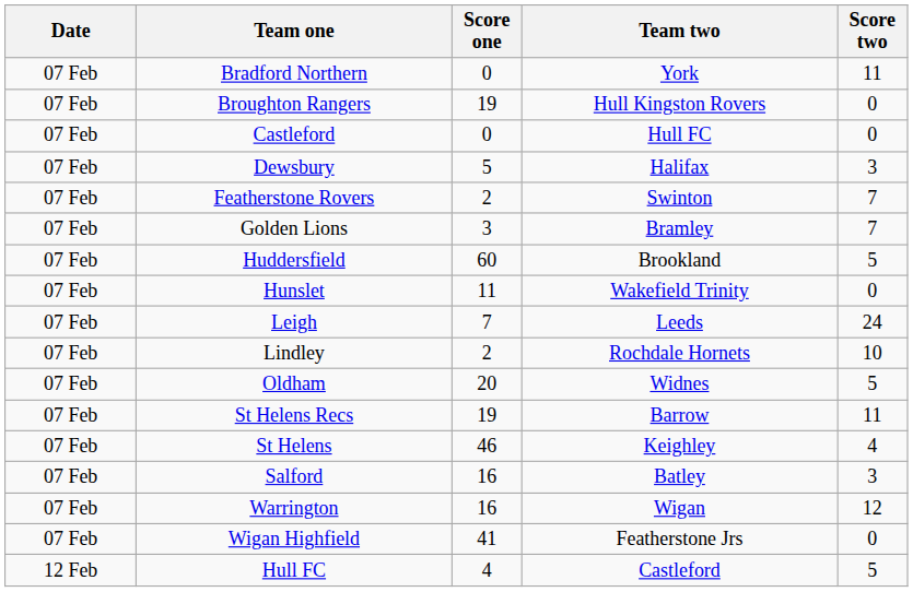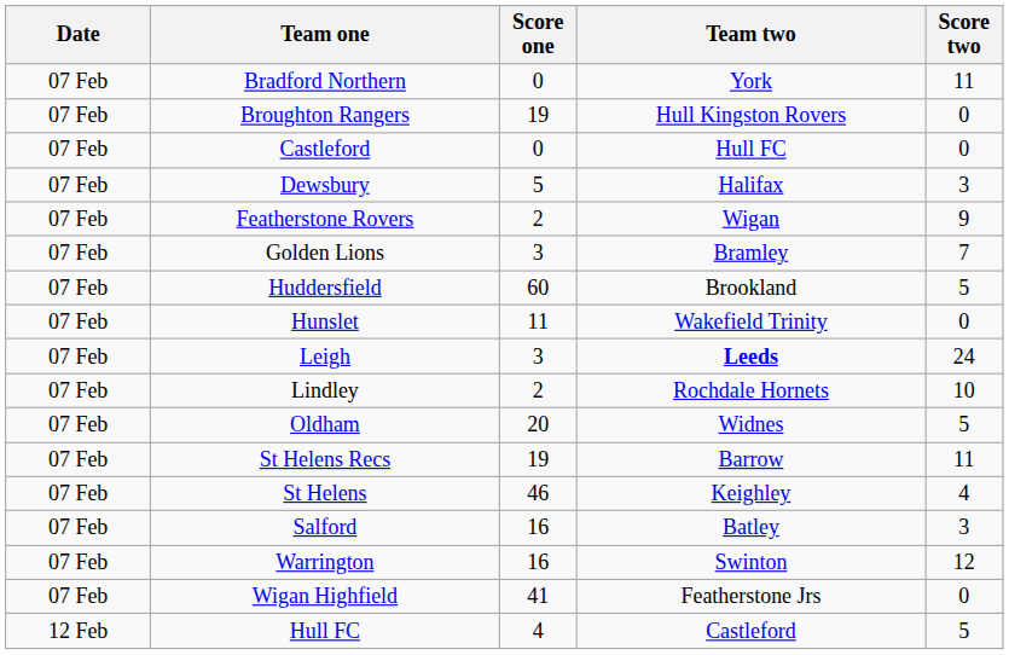Featherstone Rovers | Team two: Swinton -> Wigan
Featherstone Rovers | Score two: 7 -> 9
Leigh | Score one: 7 -> 3
Leigh | Team two: normal -> bold
Warrington | Team two: Wigan -> Swinton
